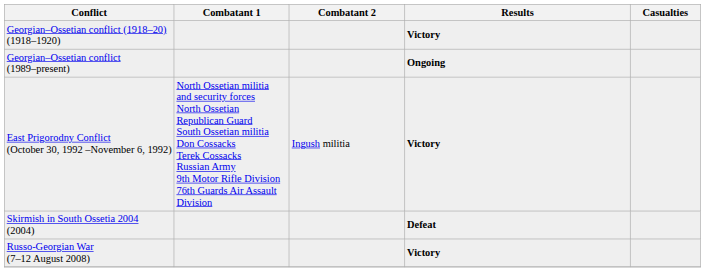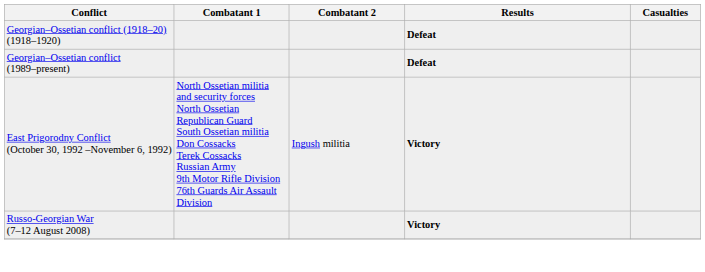Georgian–Ossetian conflict (1918–20) (1918–1920) | Results: Victory -> Defeat
Georgian–Ossetian conflict (1989–present) | Results: Ongoing -> Defeat
- row: Skirmish in South Ossetia 2004 (2004) | Defeat
